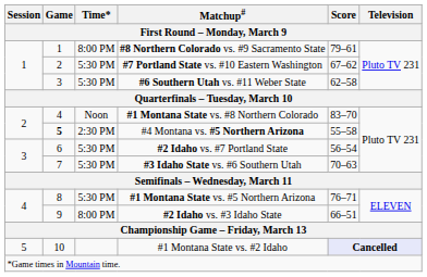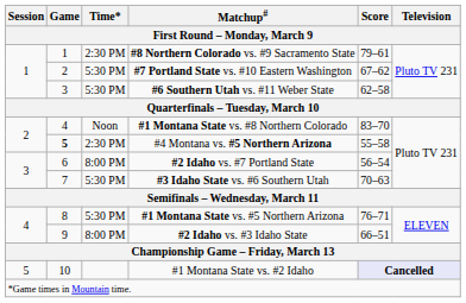#8 Northern Colorado vs. #9 Sacramento State | Time*: 8:00 PM -> 2:30 PM
#2 Idaho vs. #7 Portland State | Time*: 5:30 PM -> 8:00 PM
